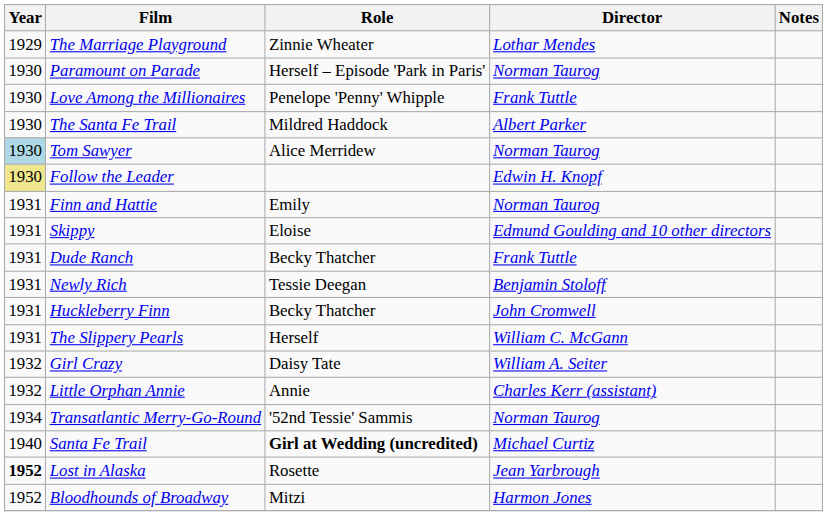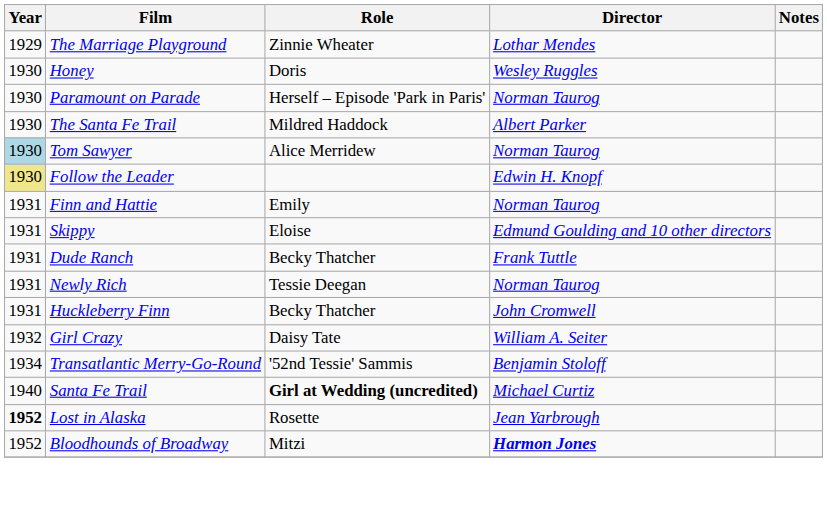+ row: 1930 | Honey | Doris | Wesley Ruggles
- row: 1930 | Love Among the Millionaires | Penelope 'Penny' Whipple | Frank Tuttle
Newly Rich | Director: Benjamin Stoloff -> Norman Taurog
- row: 1931 | The Slippery Pearls | Herself | William C. McGann
- row: 1932 | Little Orphan Annie | Annie | Charles Kerr (assistant)
Transatlantic Merry-Go-Round | Director: Norman Taurog -> Benjamin Stoloff
Bloodhounds of Broadway | Director: normal -> bold
